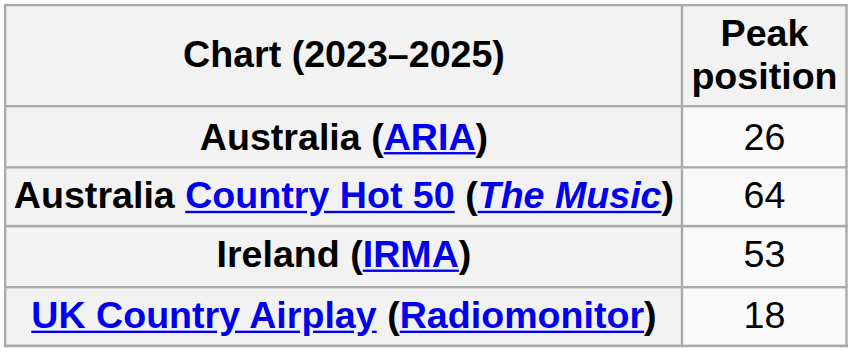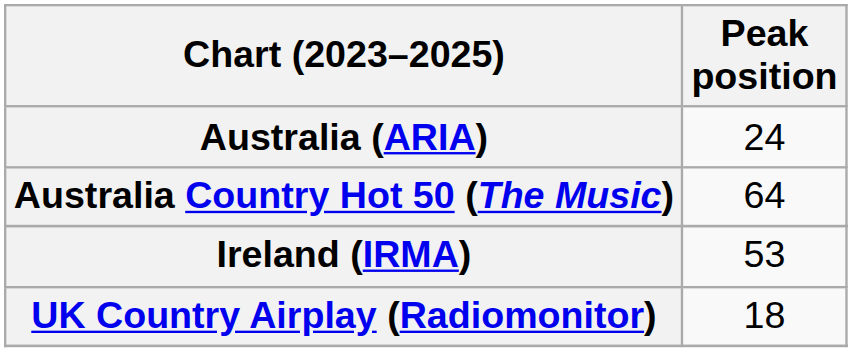Australia (ARIA) | Peak position: 26 -> 24
